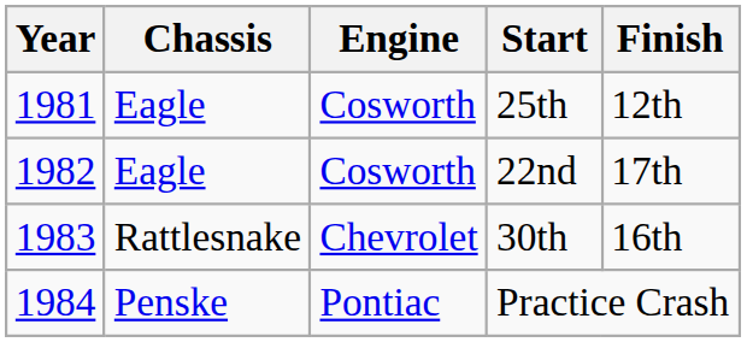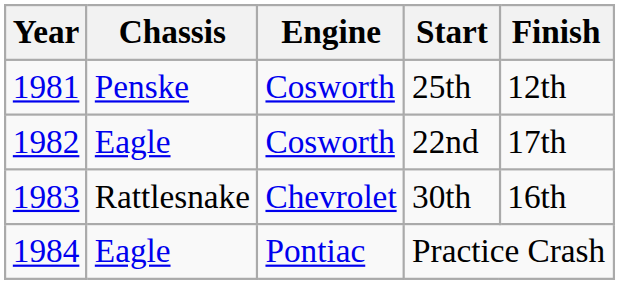25th | Chassis: Eagle -> Penske
Practice Crash | Chassis: Penske -> Eagle
